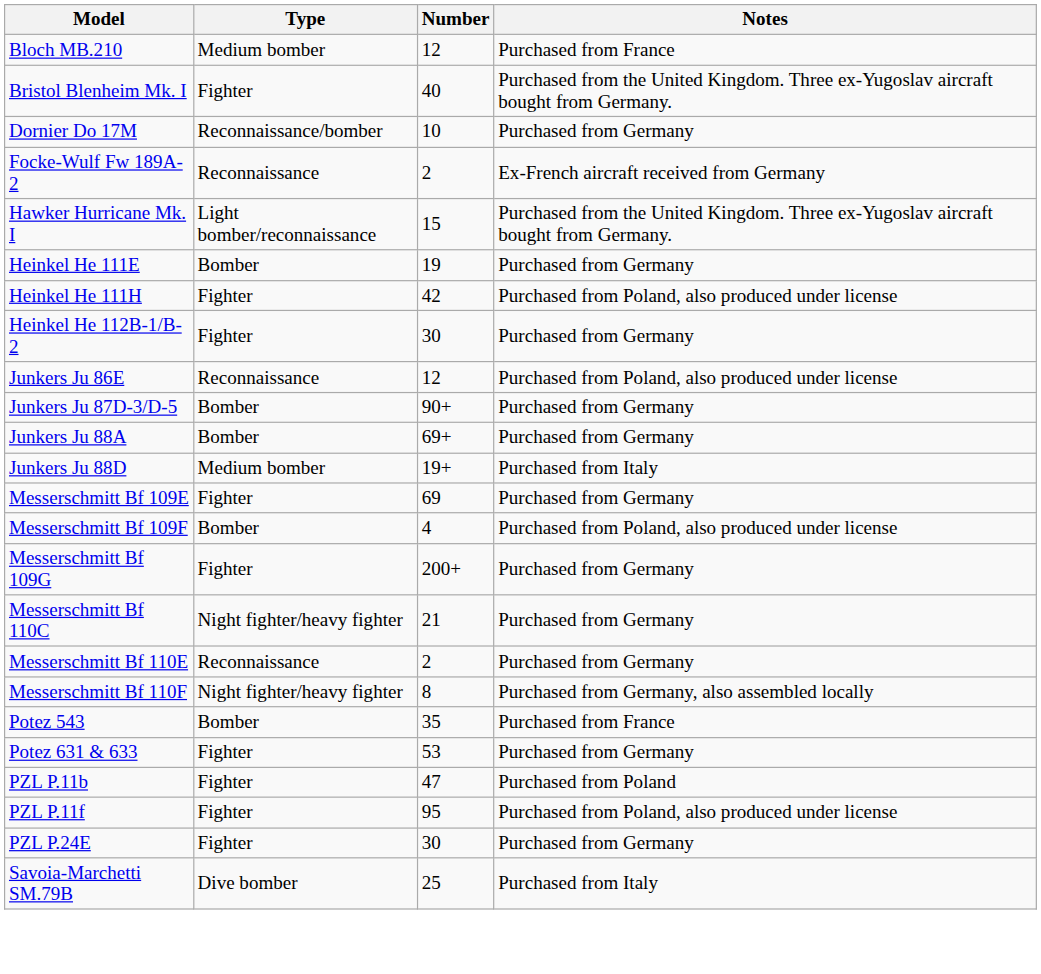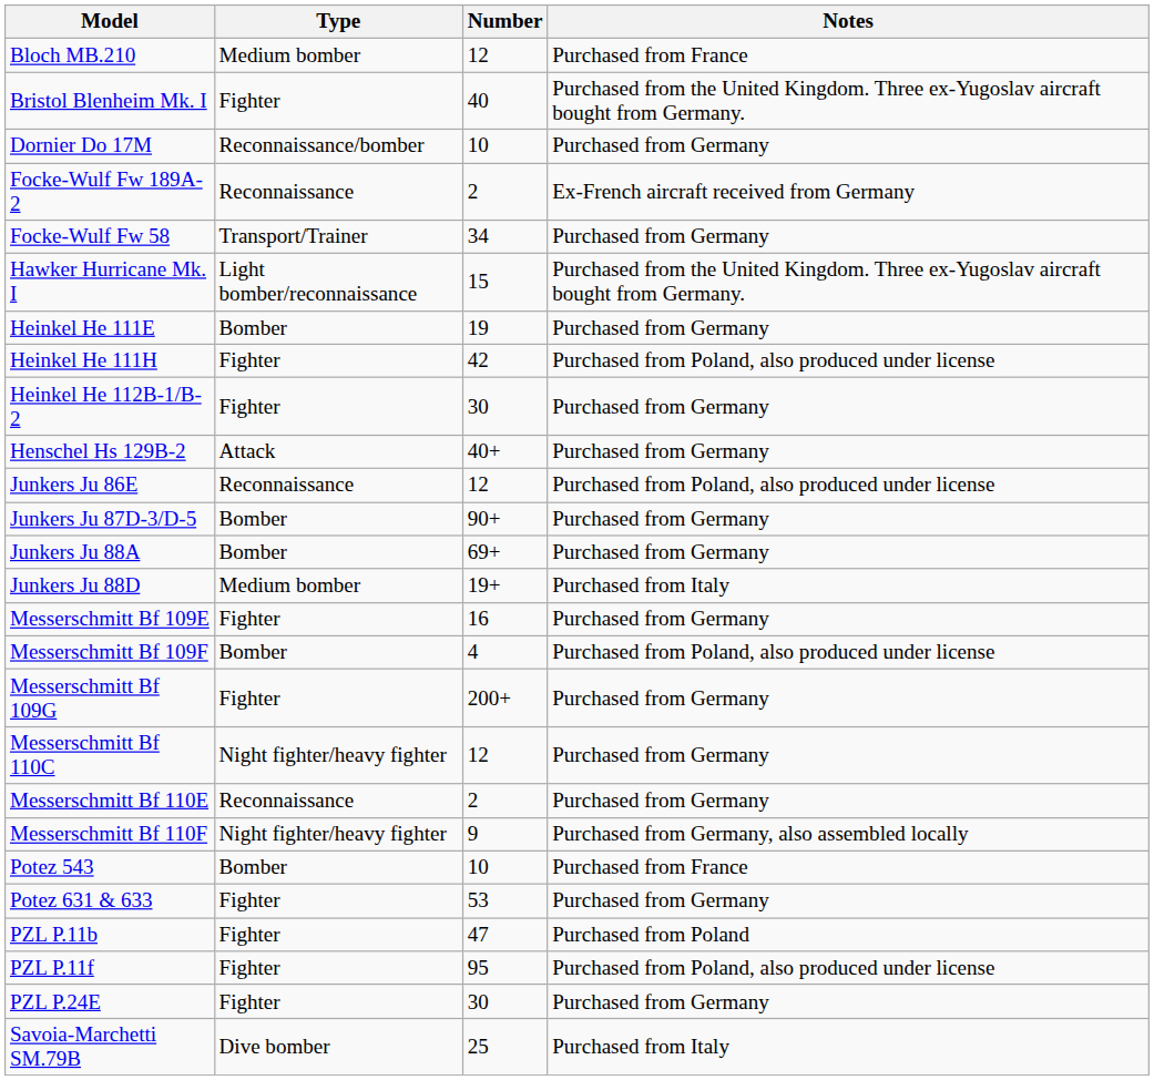+ row: Focke-Wulf Fw 58 | Transport/Trainer | 34 | Purchased from Germany
+ row: Henschel Hs 129B-2 | Attack | 40+ | Purchased from Germany
Messerschmitt Bf 109E | Number: 69 -> 16
Messerschmitt Bf 110C | Number: 21 -> 12
Messerschmitt Bf 110F | Number: 8 -> 9
Potez 543 | Number: 35 -> 10
